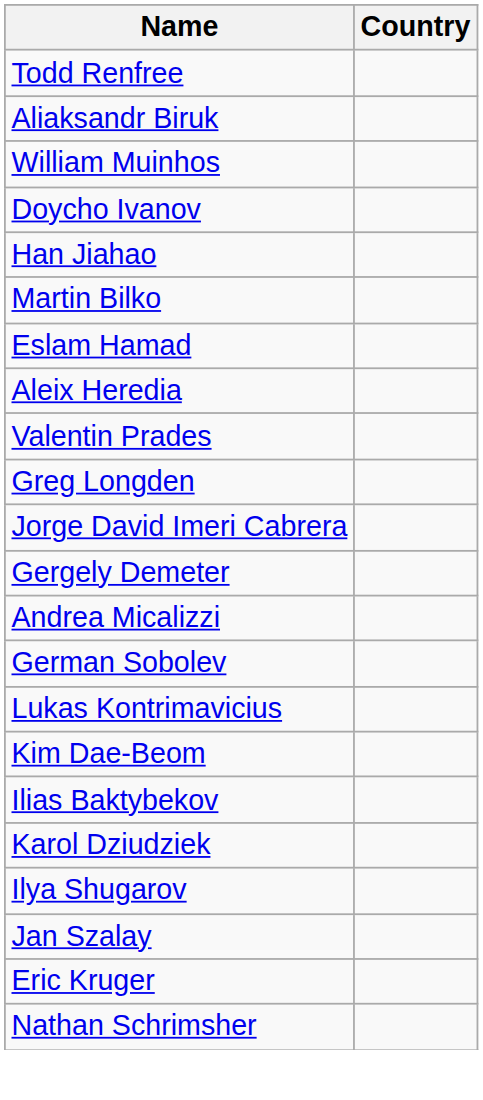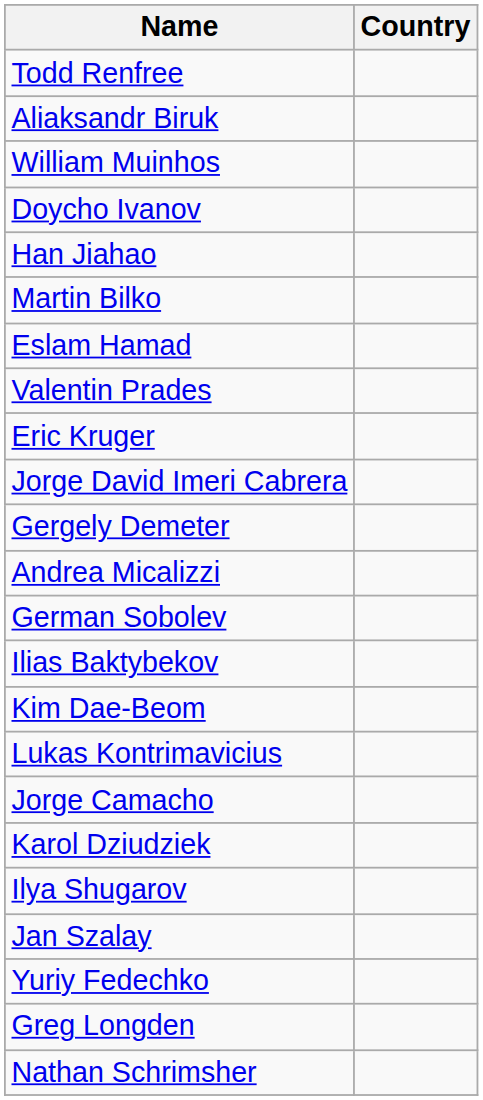- row: Aleix Heredia
rows swapped: Eric Kruger <-> Greg Longden
rows swapped: Ilias Baktybekov <-> Lukas Kontrimavicius
+ row: Jorge Camacho
+ row: Yuriy Fedechko
